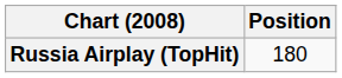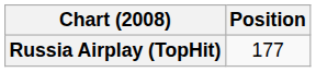Russia Airplay (TopHit) | Position: 180 -> 177
